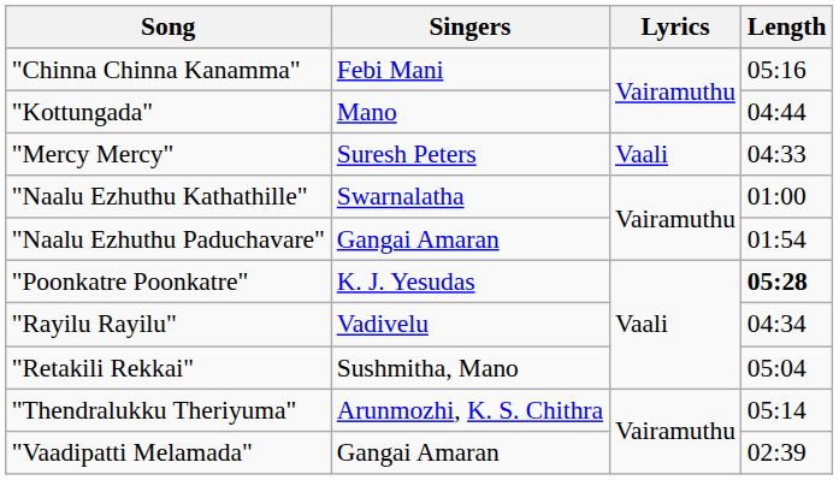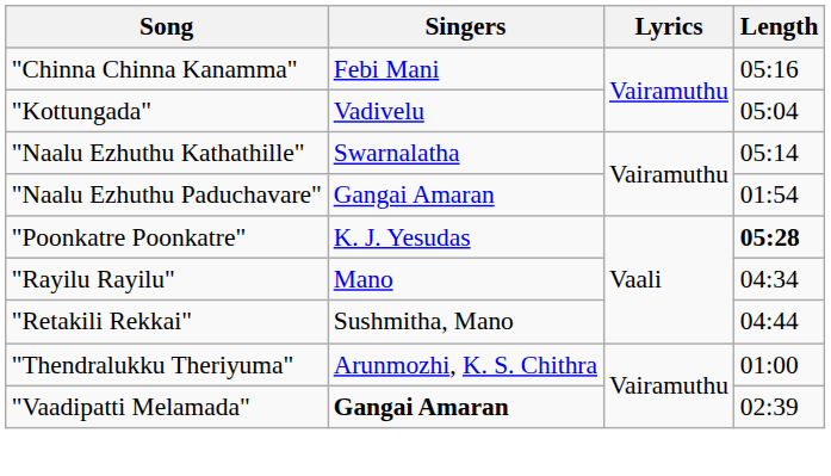"Kottungada" | Singers: Mano -> Vadivelu
"Kottungada" | Length: 04:44 -> 05:04
- row: "Mercy Mercy" | Suresh Peters | Vaali | 04:33
"Naalu Ezhuthu Kathathille" | Length: 01:00 -> 05:14
"Rayilu Rayilu" | Singers: Vadivelu -> Mano
"Retakili Rekkai" | Length: 05:04 -> 04:44
"Thendralukku Theriyuma" | Length: 05:14 -> 01:00
"Vaadipatti Melamada" | Singers: normal -> bold
